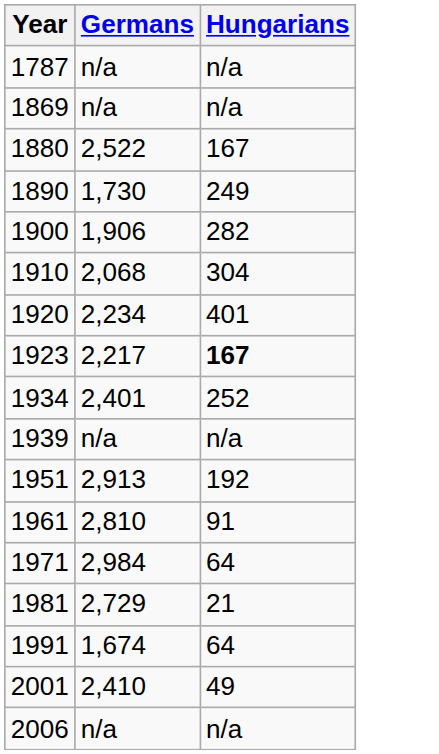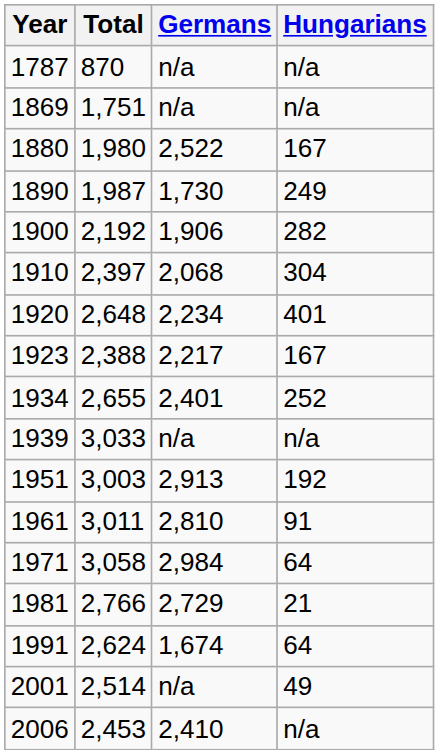+ column: Total | 870 | 1,751 | 1,980 | 1,987 | 2,192 | 2,397 | 2,648 | 2,388 | 2,655 | 3,033 | 3,003 | 3,011 | 3,058 | 2,766 | 2,624 | 2,514 | 2,453
1923 | Hungarians: bold -> normal
2001 | Germans: 2,410 -> n/a
2006 | Germans: n/a -> 2,410
